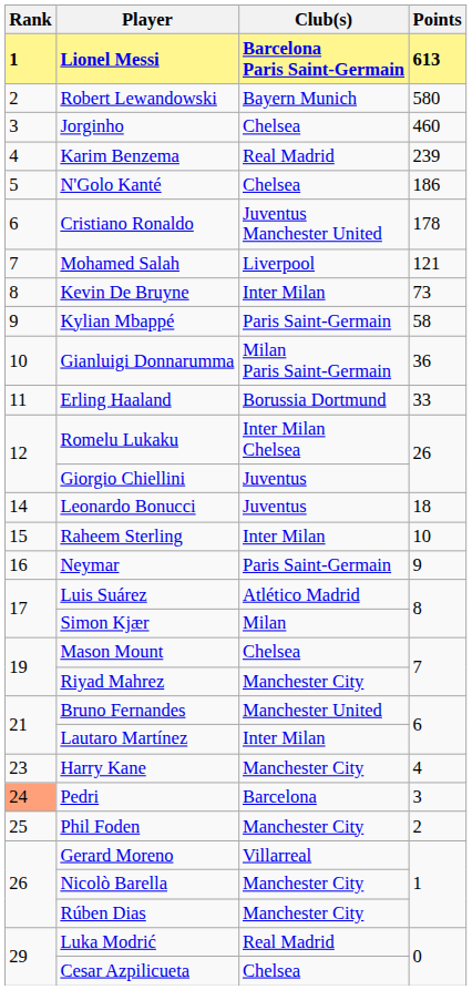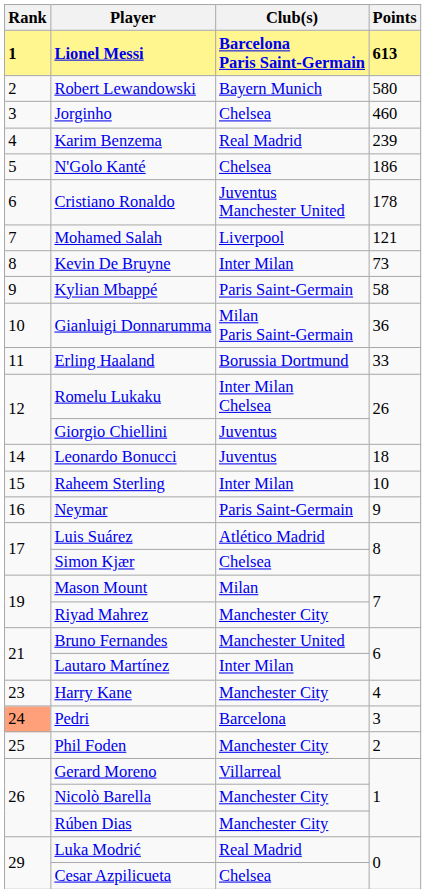Simon Kjær | Club(s): Milan -> Chelsea
Mason Mount | Club(s): Chelsea -> Milan
